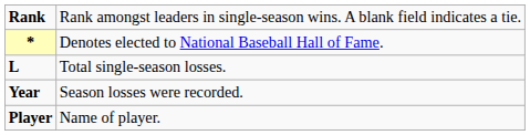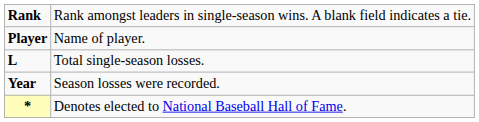rows swapped: Player <-> *
